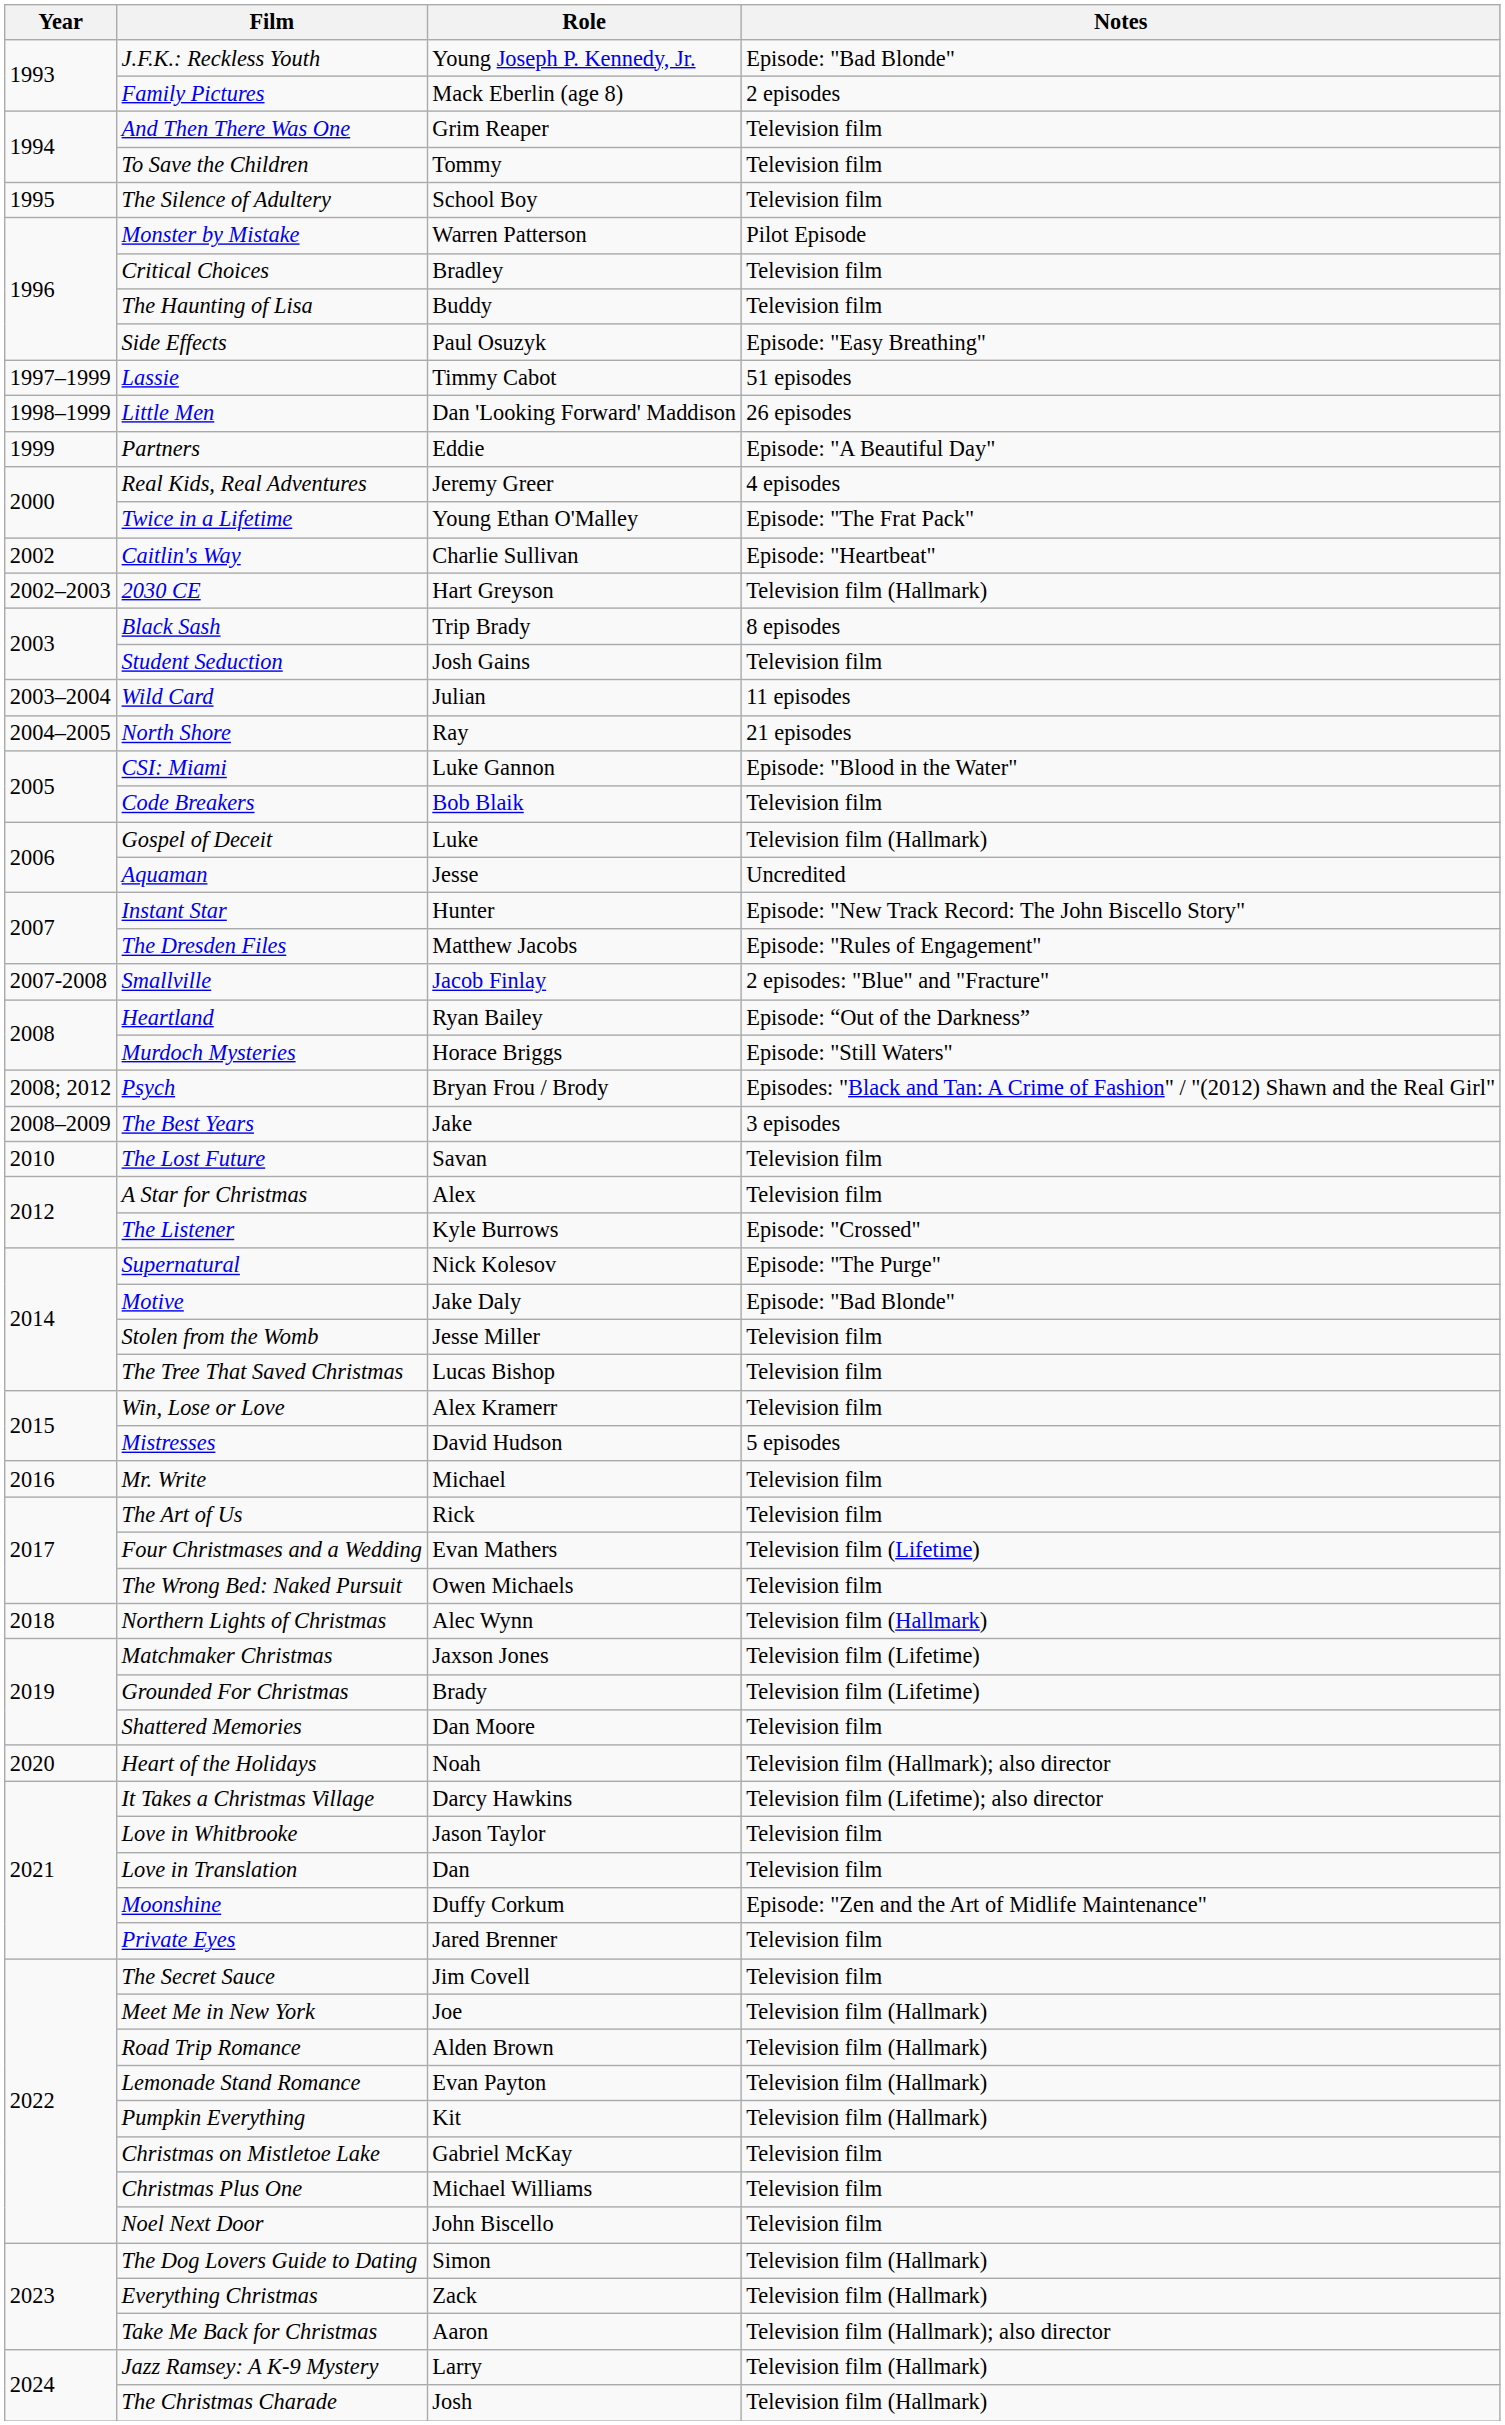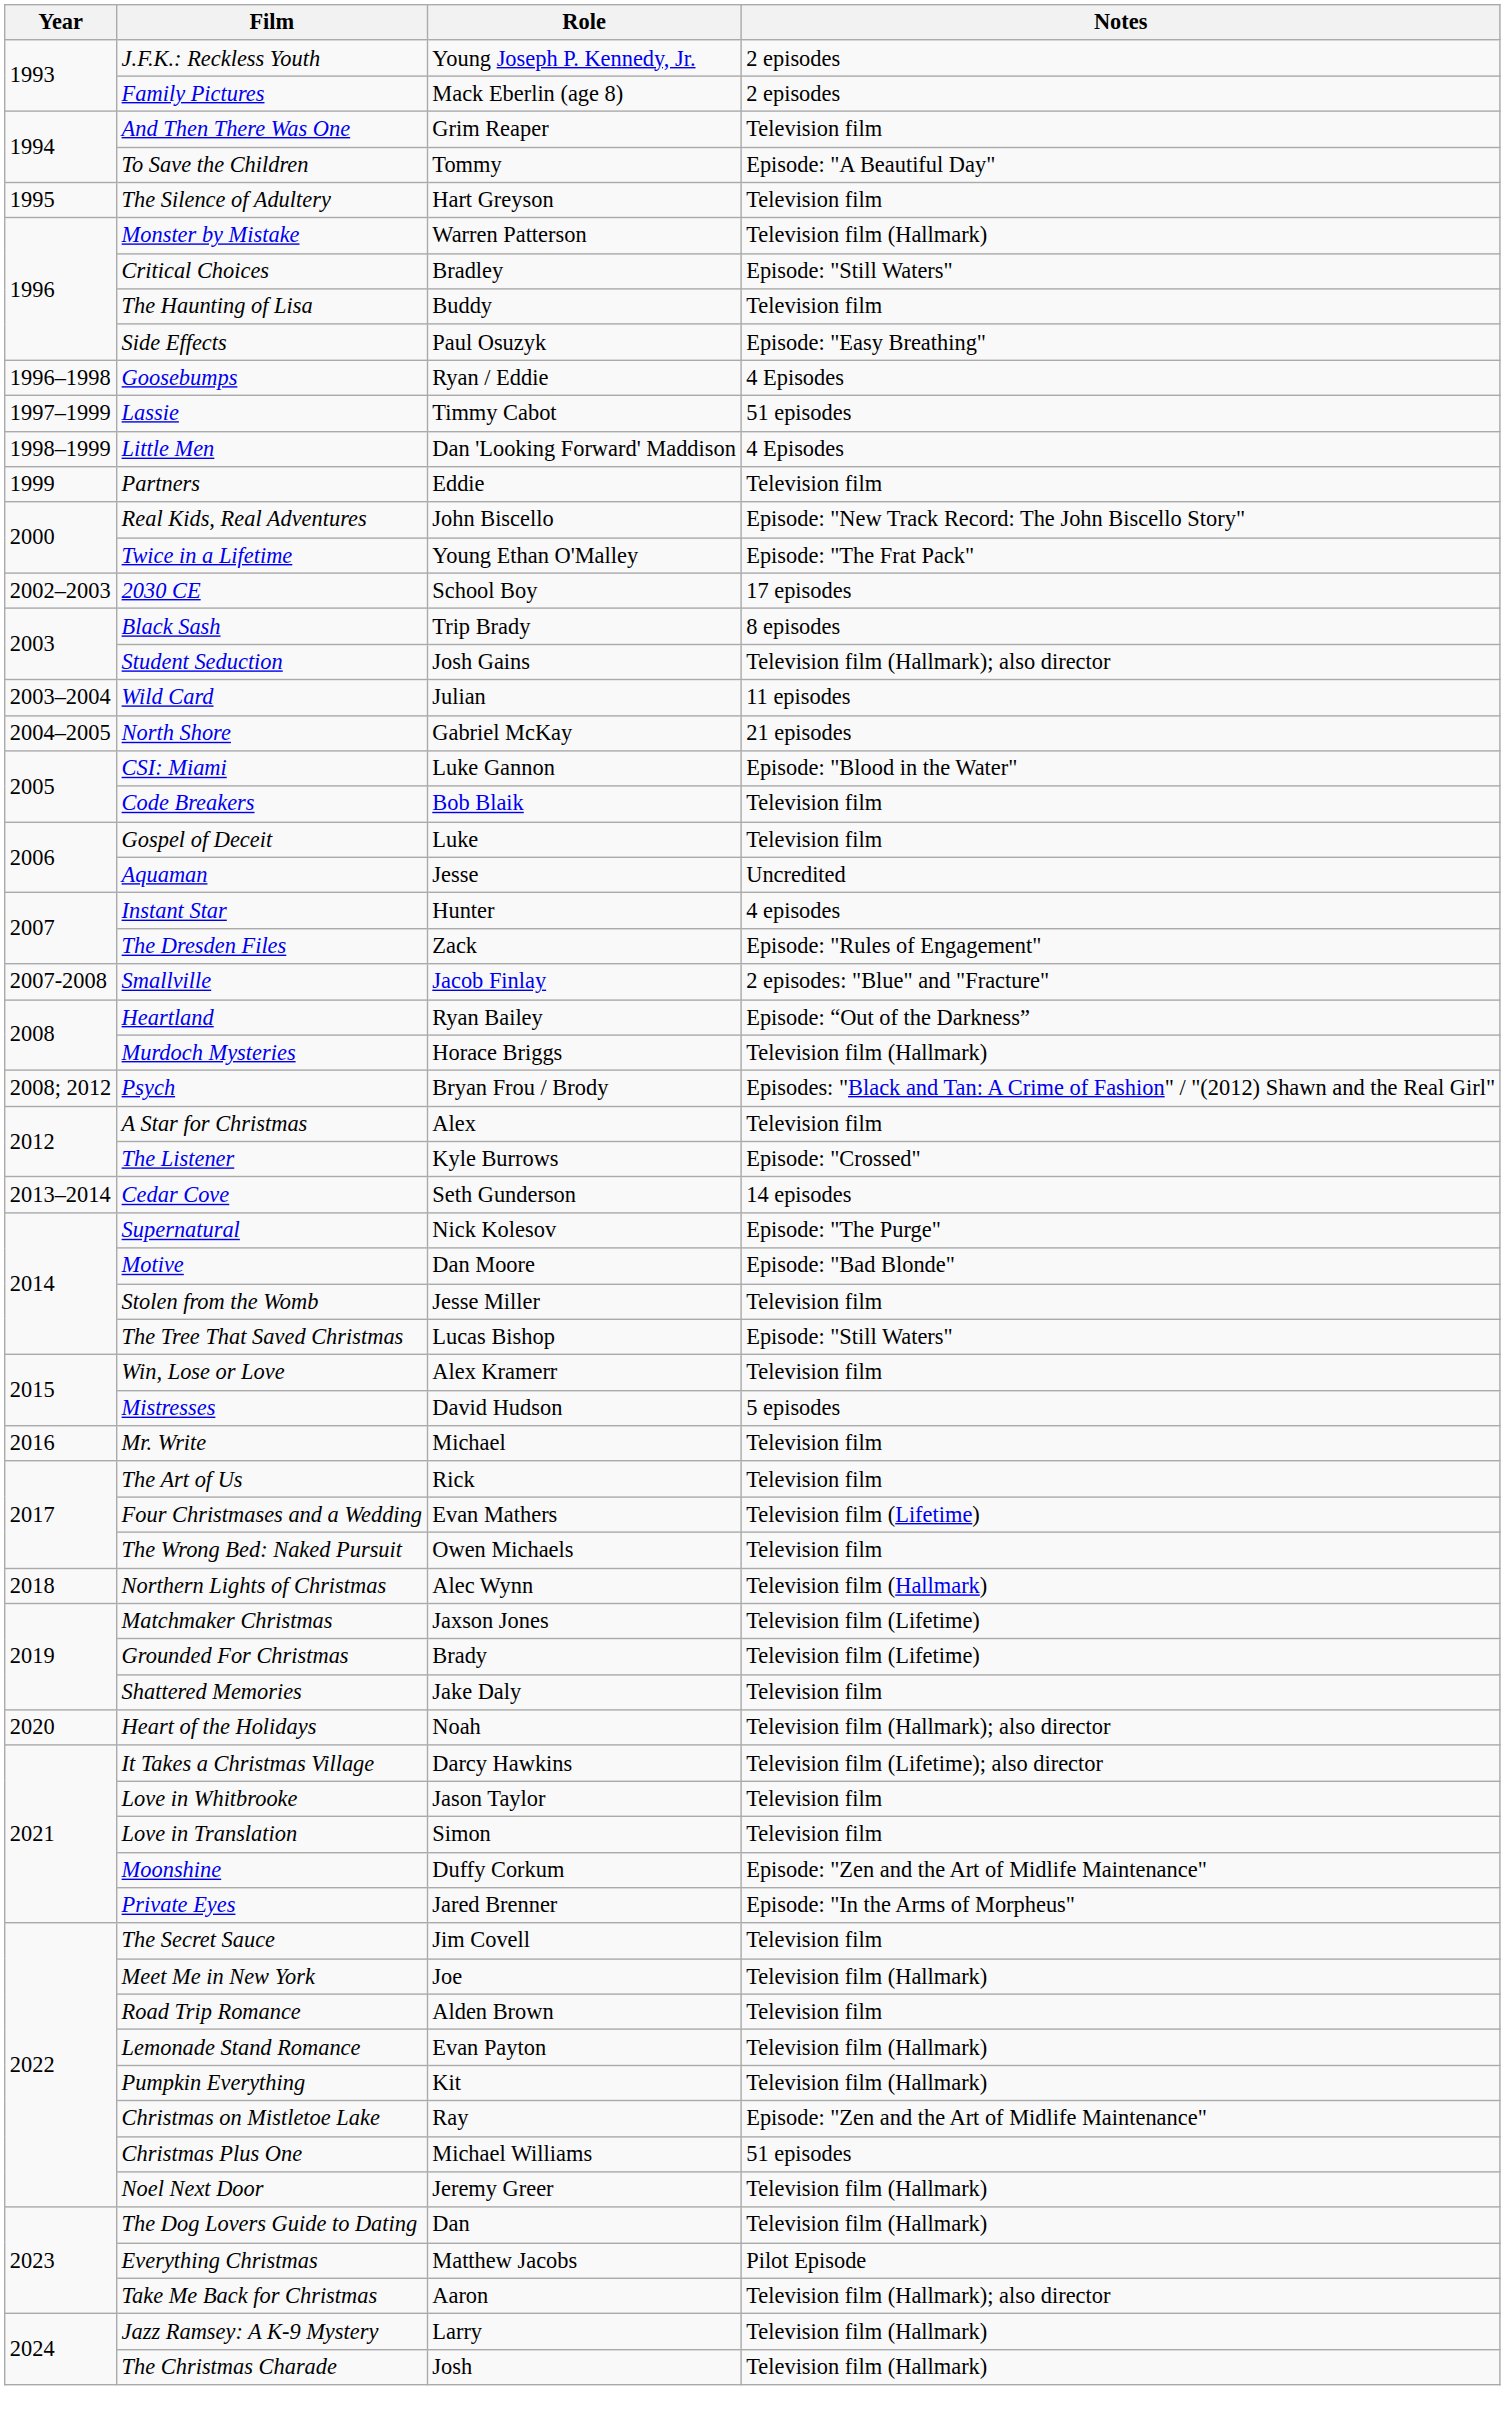J.F.K.: Reckless Youth | Notes: Episode: "Bad Blonde" -> 2 episodes
To Save the Children | Notes: Television film -> Episode: "A Beautiful Day"
The Silence of Adultery | Role: School Boy -> Hart Greyson
Monster by Mistake | Notes: Pilot Episode -> Television film (Hallmark)
Critical Choices | Notes: Television film -> Episode: "Still Waters"
+ row: 1996–1998 | Goosebumps | Ryan / Eddie | 4 Episodes
Little Men | Notes: 26 episodes -> 4 Episodes
Partners | Notes: Episode: "A Beautiful Day" -> Television film
Real Kids, Real Adventures | Role: Jeremy Greer -> John Biscello
Real Kids, Real Adventures | Notes: 4 episodes -> Episode: "New Track Record: The John Biscello Story"
- row: 2002 | Caitlin's Way | Charlie Sullivan | Episode: "Heartbeat"
2030 CE | Role: Hart Greyson -> School Boy
2030 CE | Notes: Television film (Hallmark) -> 17 episodes
Student Seduction | Notes: Television film -> Television film (Hallmark); also director
North Shore | Role: Ray -> Gabriel McKay
Gospel of Deceit | Notes: Television film (Hallmark) -> Television film
Instant Star | Notes: Episode: "New Track Record: The John Biscello Story" -> 4 episodes
The Dresden Files | Role: Matthew Jacobs -> Zack
Murdoch Mysteries | Notes: Episode: "Still Waters" -> Television film (Hallmark)
- row: 2008–2009 | The Best Years | Jake | 3 episodes
- row: 2010 | The Lost Future | Savan | Television film
+ row: 2013–2014 | Cedar Cove | Seth Gunderson | 14 episodes
Motive | Role: Jake Daly -> Dan Moore
The Tree That Saved Christmas | Notes: Television film -> Episode: "Still Waters"
Shattered Memories | Role: Dan Moore -> Jake Daly
Love in Translation | Role: Dan -> Simon
Private Eyes | Notes: Television film -> Episode: "In the Arms of Morpheus"
Road Trip Romance | Notes: Television film (Hallmark) -> Television film
Christmas on Mistletoe Lake | Role: Gabriel McKay -> Ray
Christmas on Mistletoe Lake | Notes: Television film -> Episode: "Zen and the Art of Midlife Maintenance"
Christmas Plus One | Notes: Television film -> 51 episodes
Noel Next Door | Role: John Biscello -> Jeremy Greer
Noel Next Door | Notes: Television film -> Television film (Hallmark)
The Dog Lovers Guide to Dating | Role: Simon -> Dan
Everything Christmas | Role: Zack -> Matthew Jacobs
Everything Christmas | Notes: Television film (Hallmark) -> Pilot Episode
